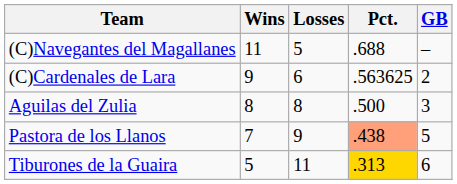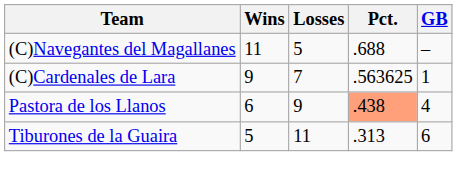(C)Cardenales de Lara | Losses: 6 -> 7
(C)Cardenales de Lara | GB: 2 -> 1
- row: Aguilas del Zulia | 8 | 8 | .500 | 3
Pastora de los Llanos | Wins: 7 -> 6
Pastora de los Llanos | GB: 5 -> 4
Tiburones de la Guaira | Pct.: gold background -> no background
